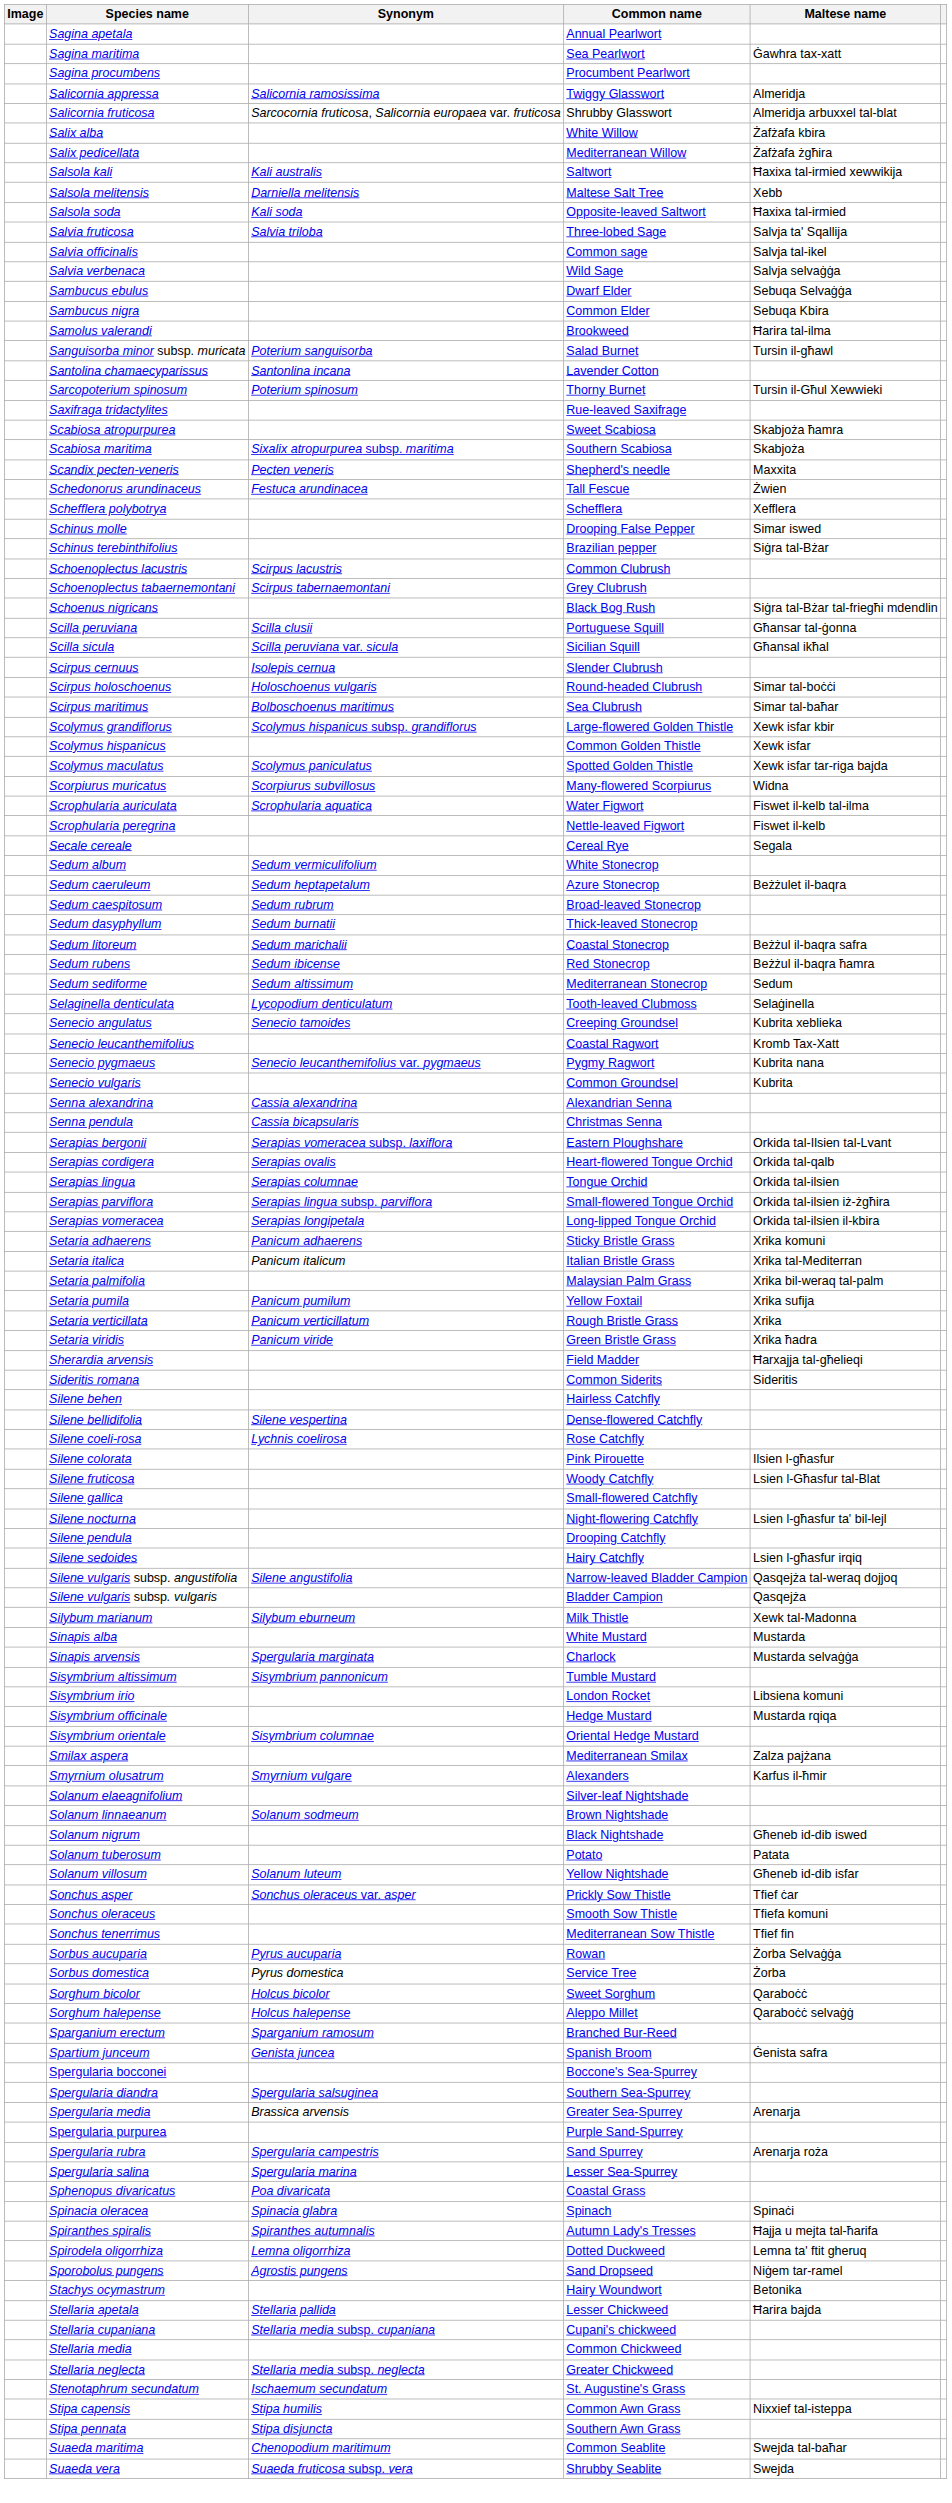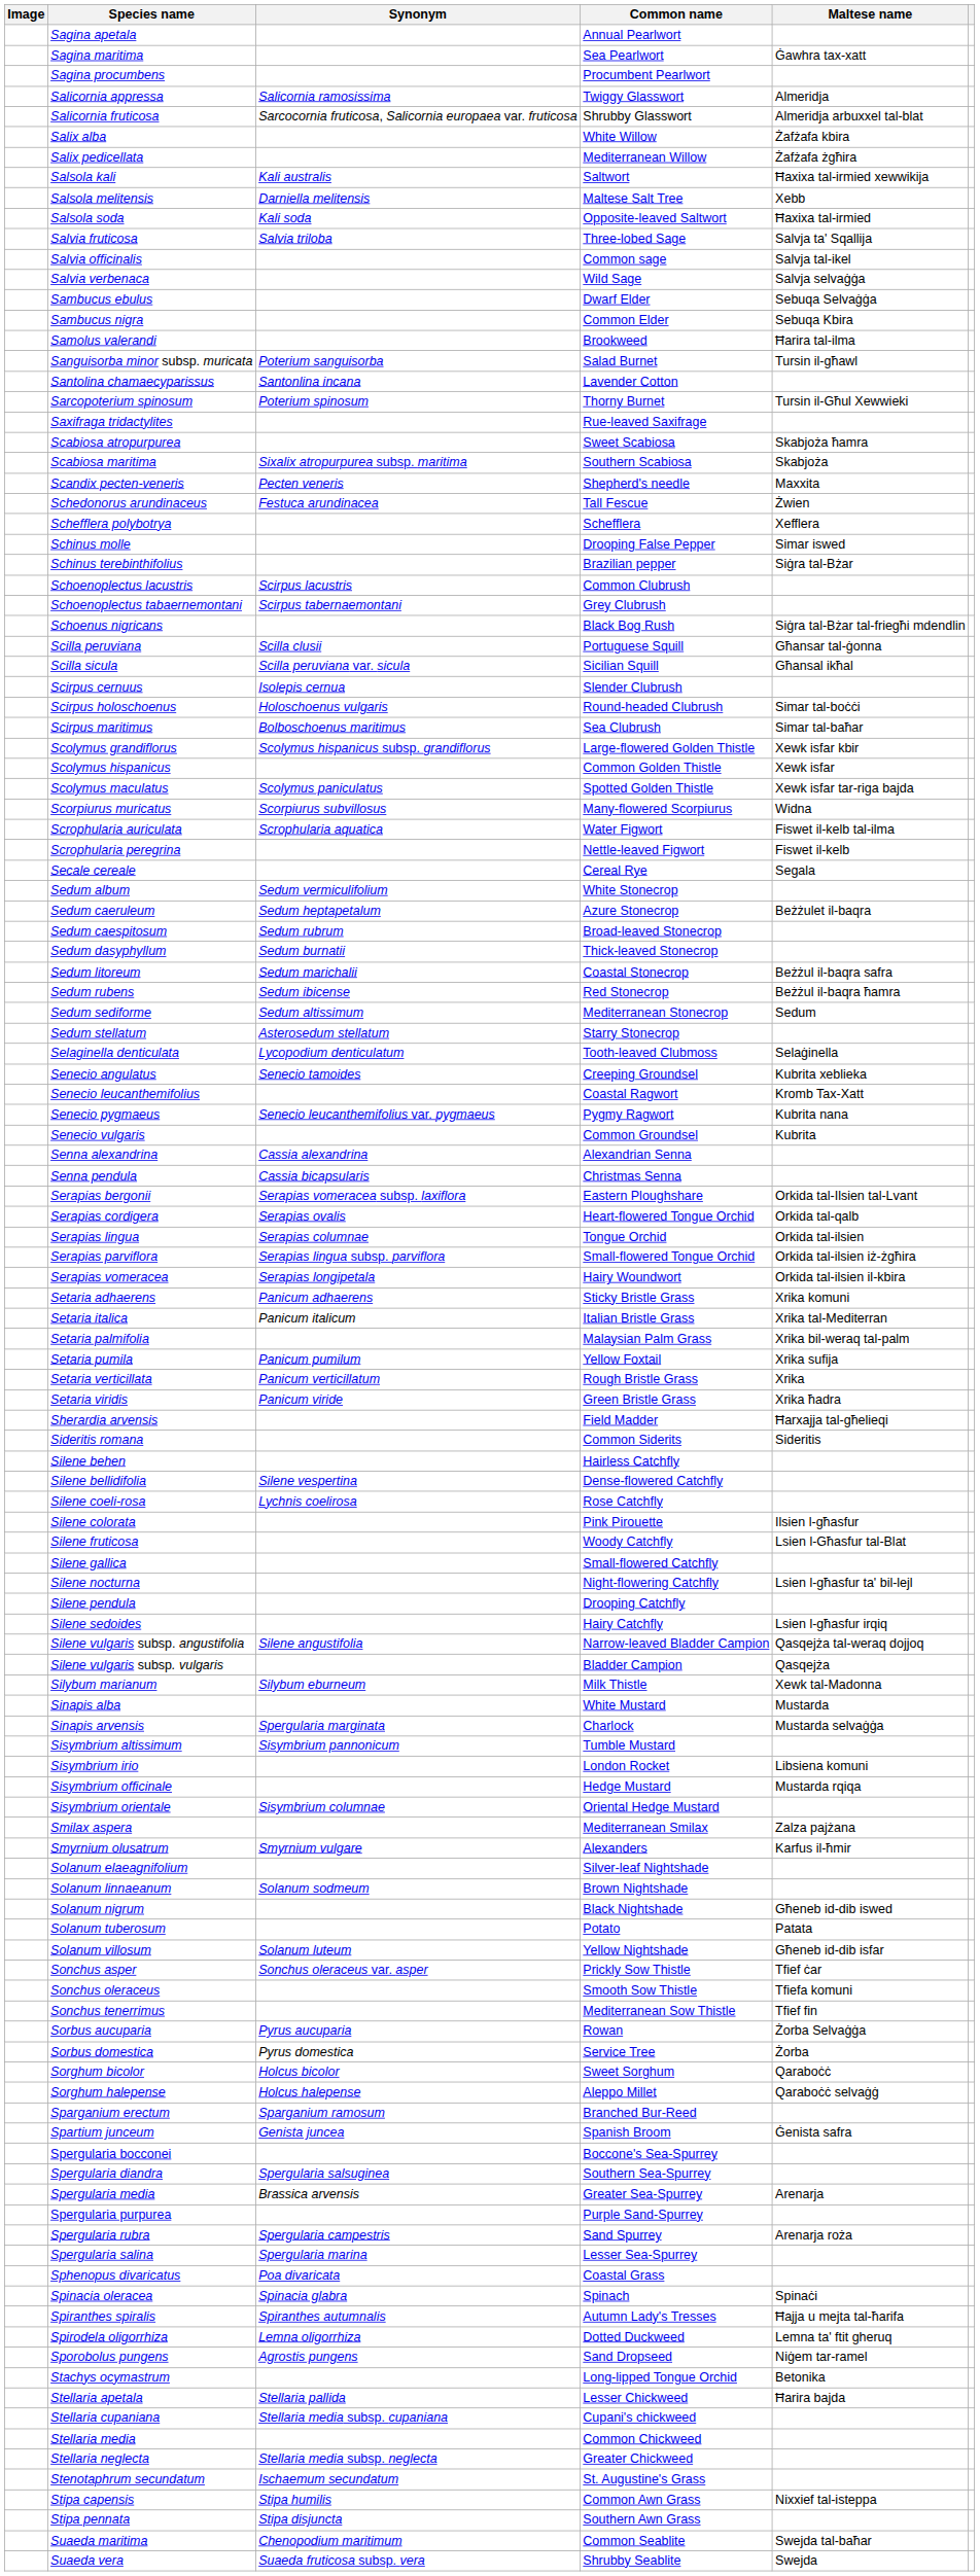+ row: Sedum stellatum | Asterosedum stellatum | Starry Stonecrop
Serapias vomeracea | Common name: Long-lipped Tongue Orchid -> Hairy Woundwort
Stachys ocymastrum | Common name: Hairy Woundwort -> Long-lipped Tongue Orchid
